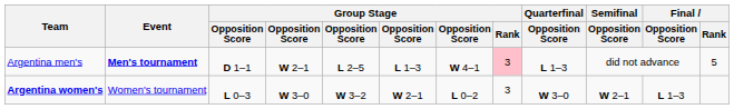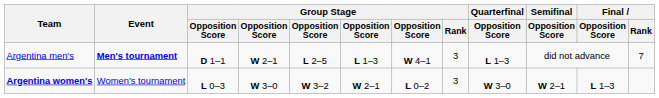Argentina men's | Group Stage / Rank: pink background -> no background
Argentina men's | Final / Rank: 5 -> 7
